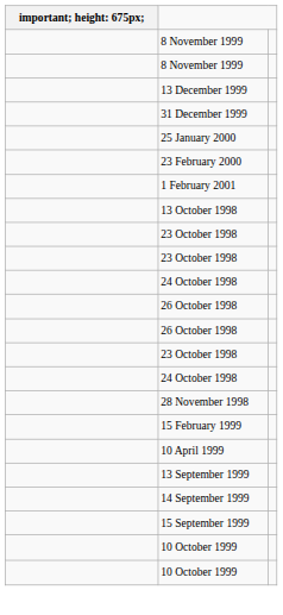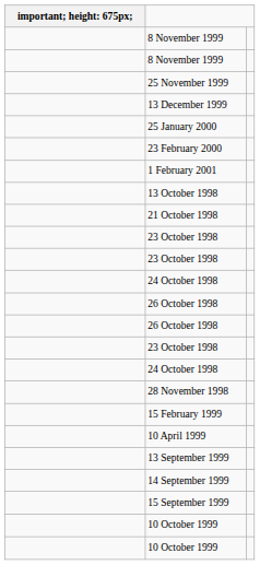+ row: 25 November 1999
- row: 31 December 1999
+ row: 21 October 1998
